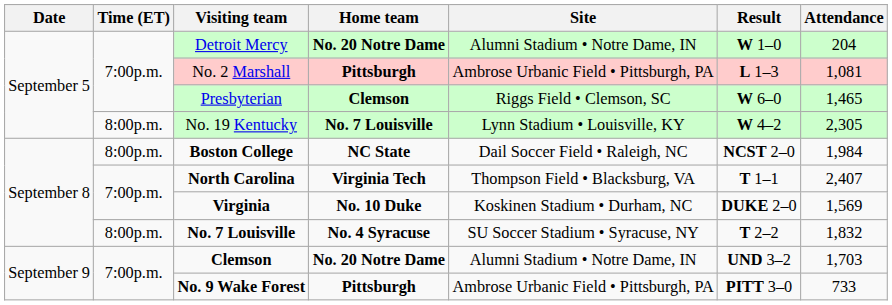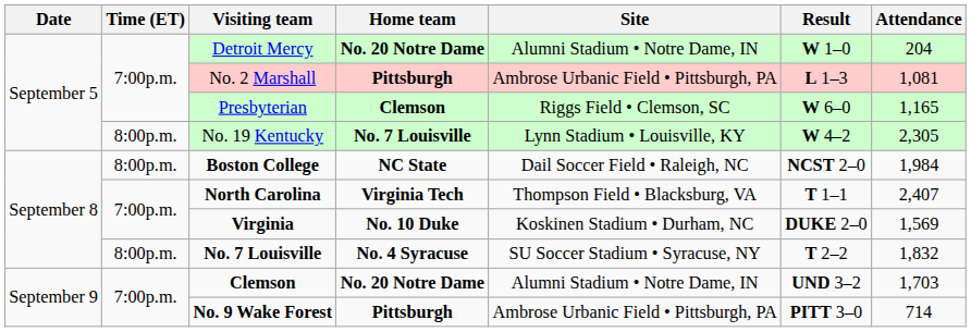Presbyterian | Attendance: 1,465 -> 1,165
No. 9 Wake Forest | Attendance: 733 -> 714
